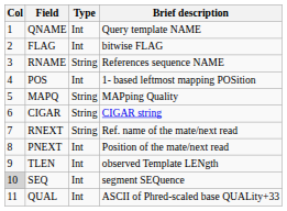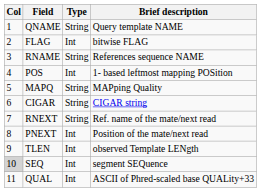QNAME | Type: Int -> String
